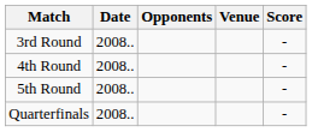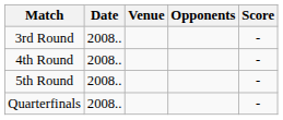columns swapped: Venue <-> Opponents
